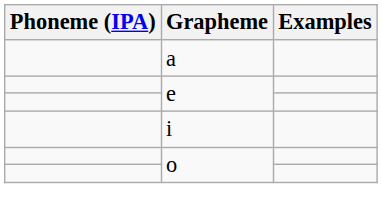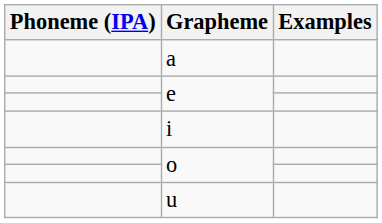+ row: u
